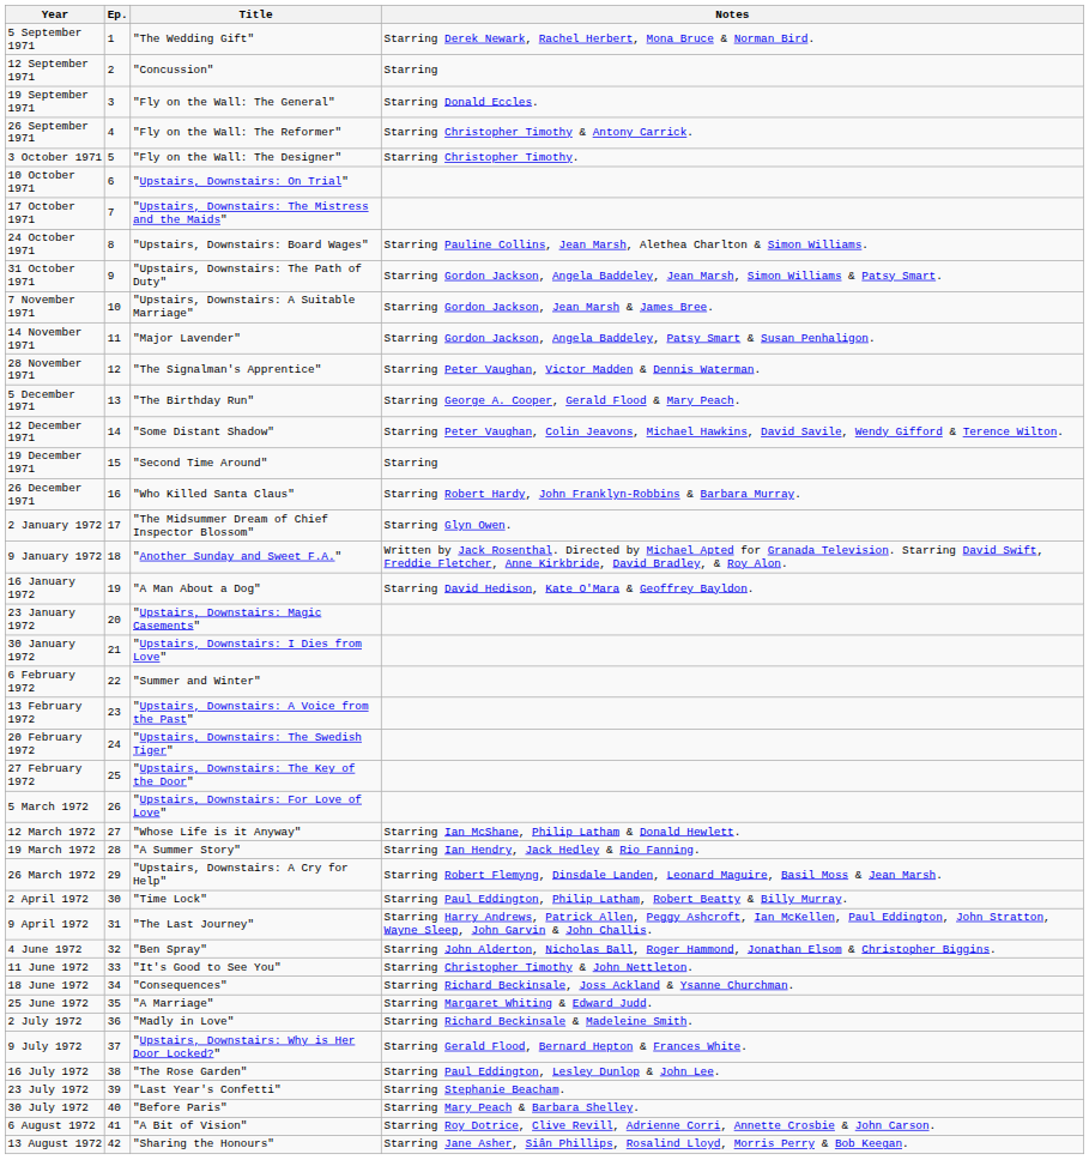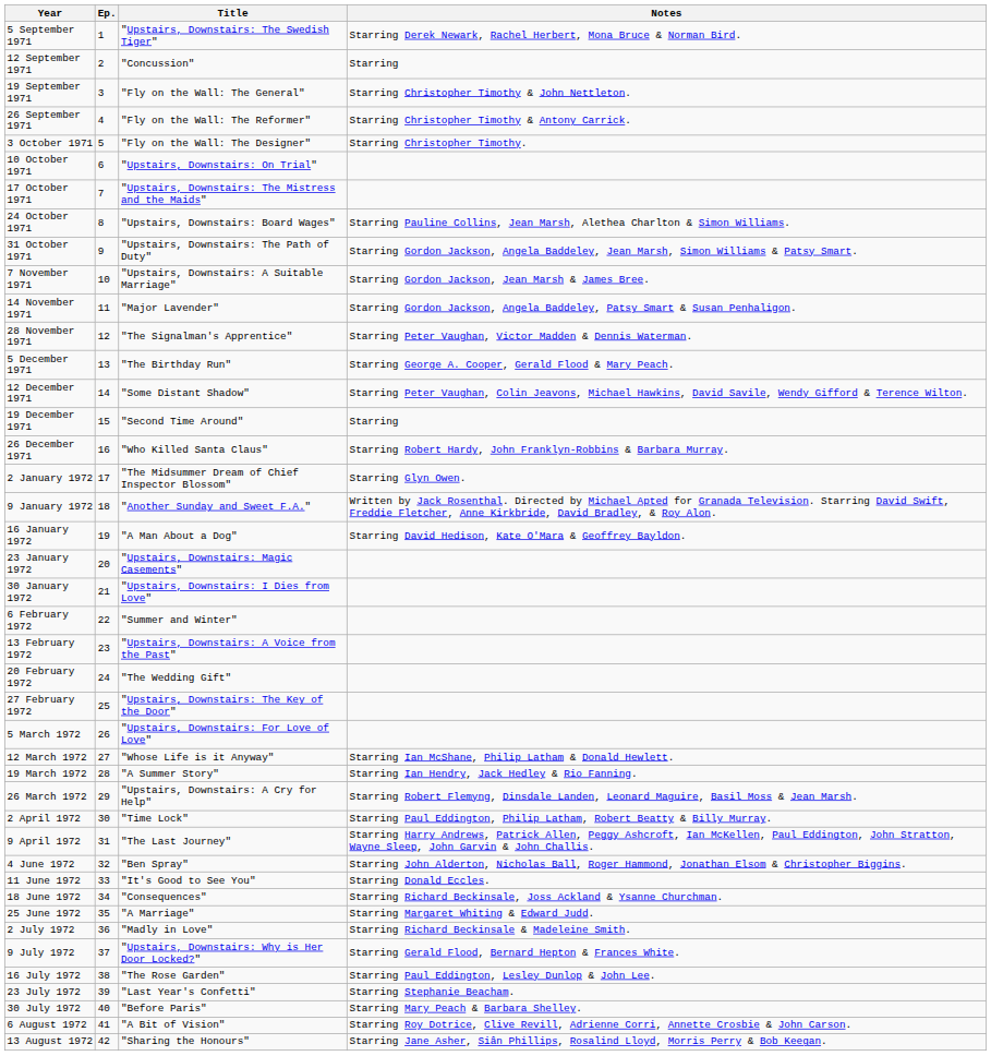5 September 1971 | Title: "The Wedding Gift" -> "Upstairs, Downstairs: The Swedish Tiger"
19 September 1971 | Notes: Starring Donald Eccles. -> Starring Christopher Timothy & John Nettleton.
20 February 1972 | Title: "Upstairs, Downstairs: The Swedish Tiger" -> "The Wedding Gift"
11 June 1972 | Notes: Starring Christopher Timothy & John Nettleton. -> Starring Donald Eccles.
